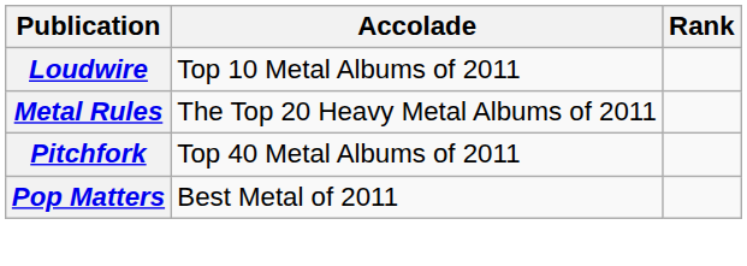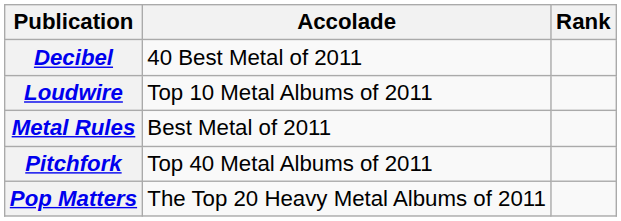+ row: Decibel | 40 Best Metal of 2011
Metal Rules | Accolade: The Top 20 Heavy Metal Albums of 2011 -> Best Metal of 2011
Pop Matters | Accolade: Best Metal of 2011 -> The Top 20 Heavy Metal Albums of 2011
